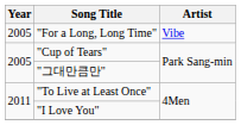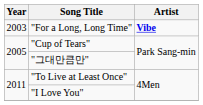"For a Long, Long Time" | Year: 2005 -> 2003
"For a Long, Long Time" | Artist: normal -> bold
